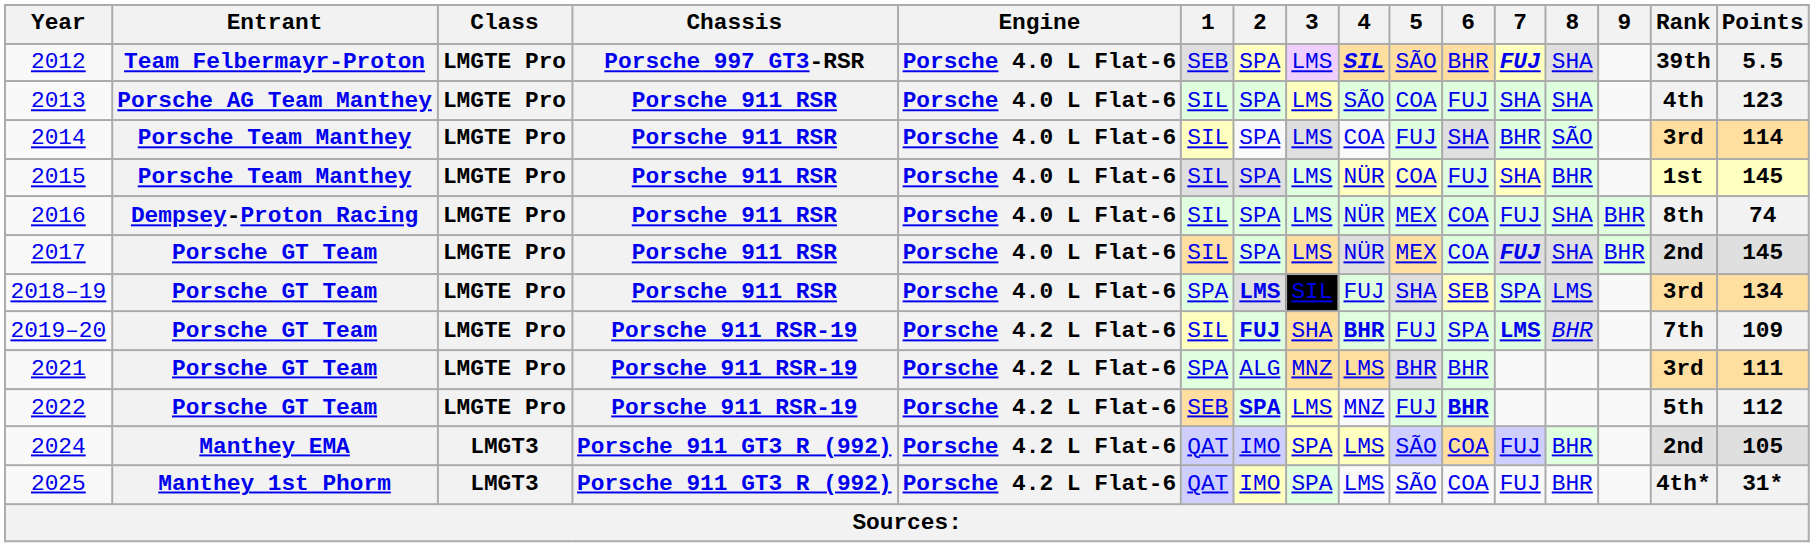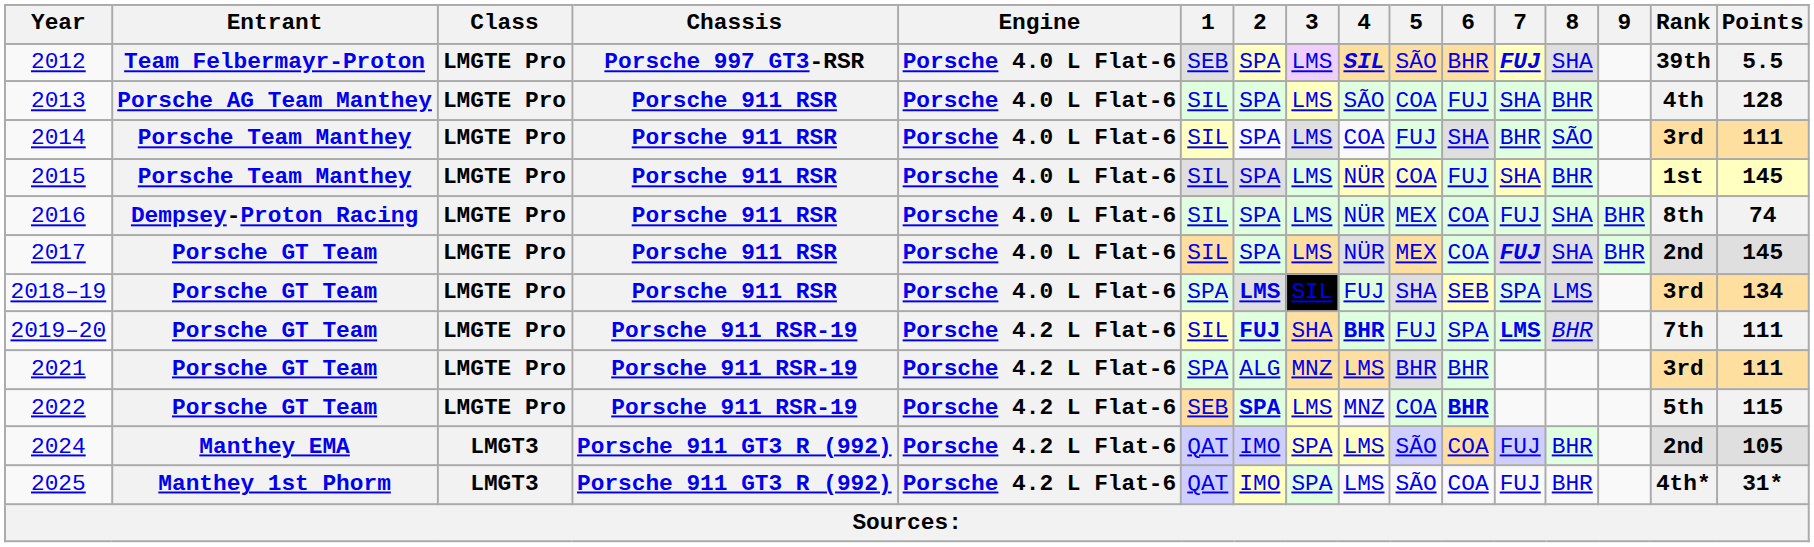2013 | 8: SHA -> BHR
2013 | Points: 123 -> 128
2014 | Points: 114 -> 111
2019–20 | Points: 109 -> 111
2022 | 5: FUJ -> COA
2022 | Points: 112 -> 115
